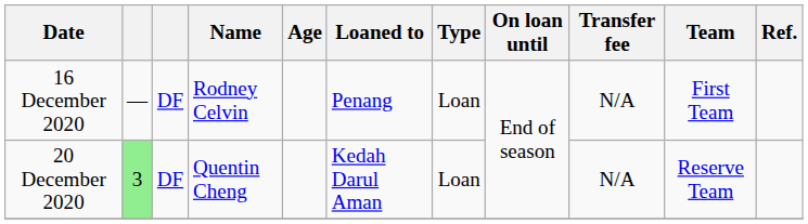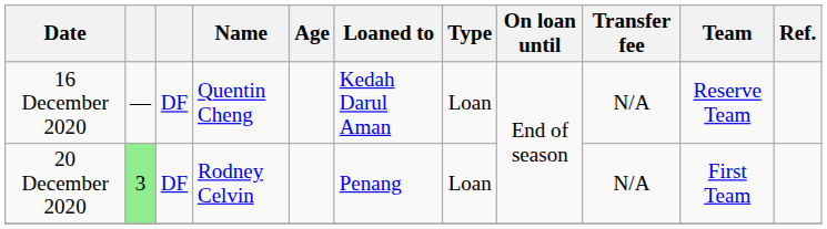16 December 2020 | Name: Rodney Celvin -> Quentin Cheng
16 December 2020 | Loaned to: Penang -> Kedah Darul Aman
16 December 2020 | Team: First Team -> Reserve Team
20 December 2020 | Name: Quentin Cheng -> Rodney Celvin
20 December 2020 | Loaned to: Kedah Darul Aman -> Penang
20 December 2020 | Team: Reserve Team -> First Team
